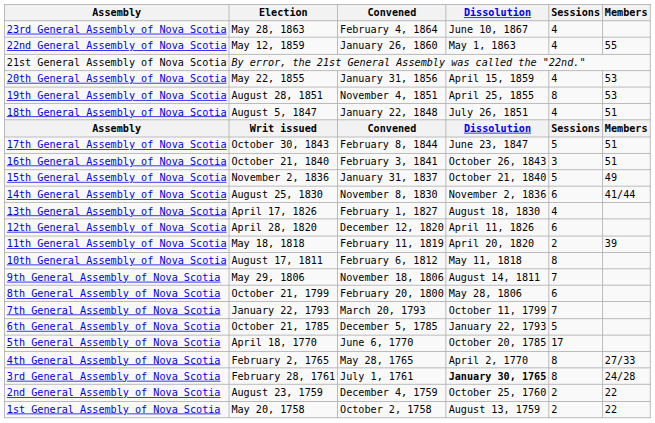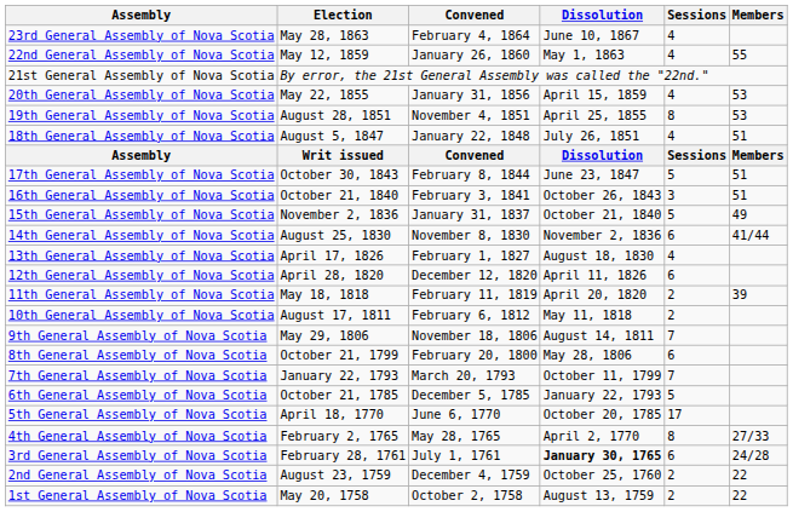10th General Assembly of Nova Scotia | Sessions: 8 -> 2
3rd General Assembly of Nova Scotia | Sessions: 8 -> 6
